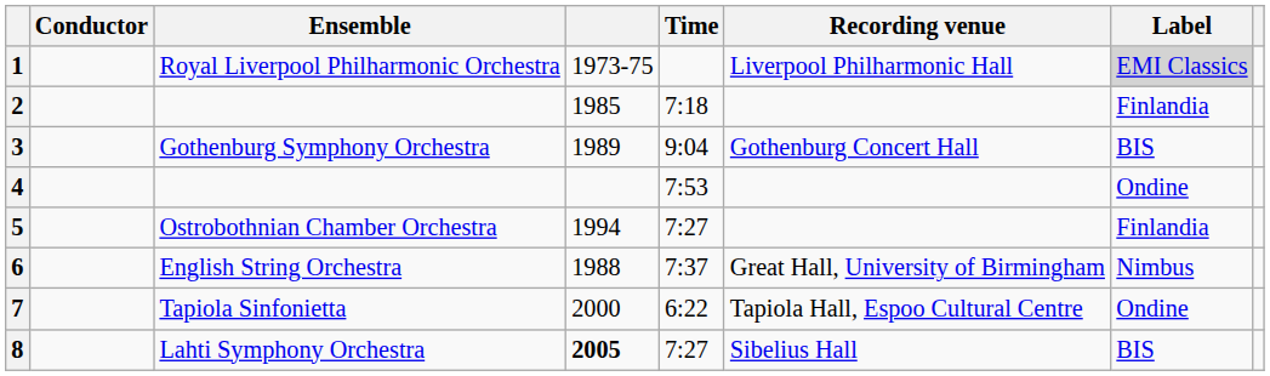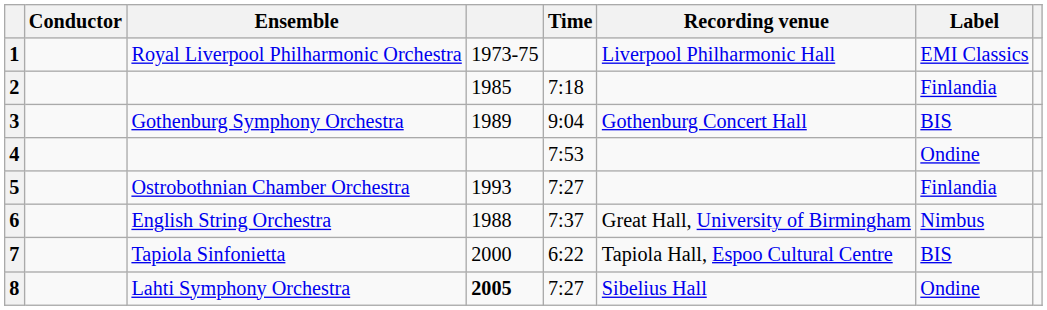1 | Label: lightgrey background -> no background
5 | column 4: 1994 -> 1993
7 | Label: Ondine -> BIS
8 | Label: BIS -> Ondine
